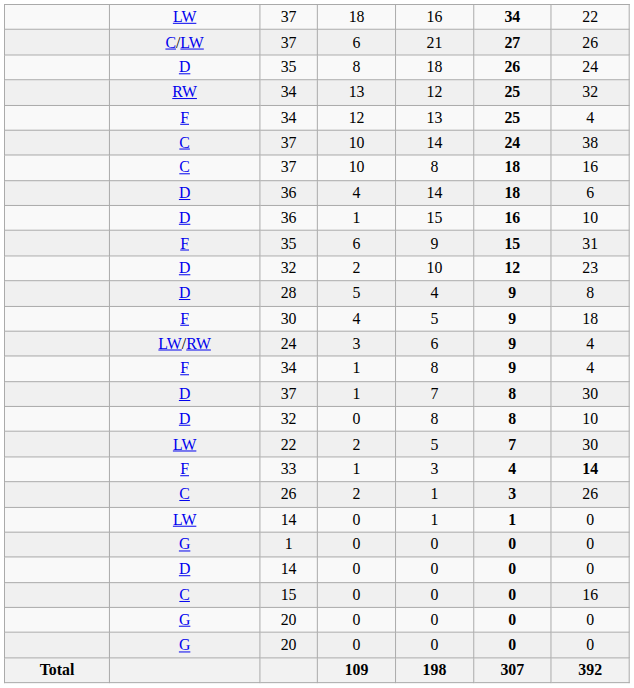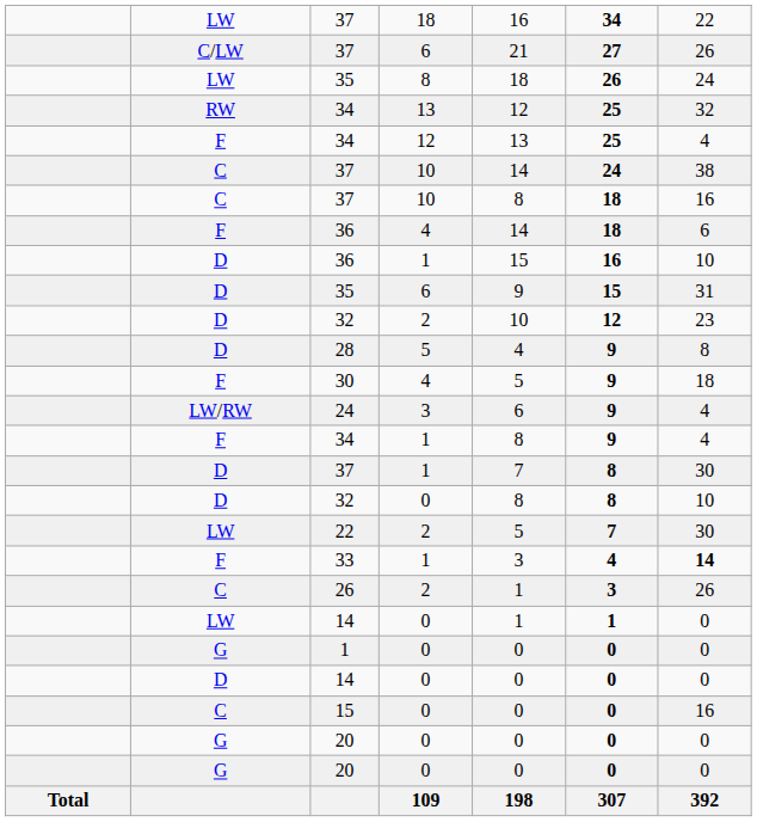35 / 8 | column 2: D -> LW
36 / 4 | column 2: D -> F
35 / 6 | column 2: F -> D
